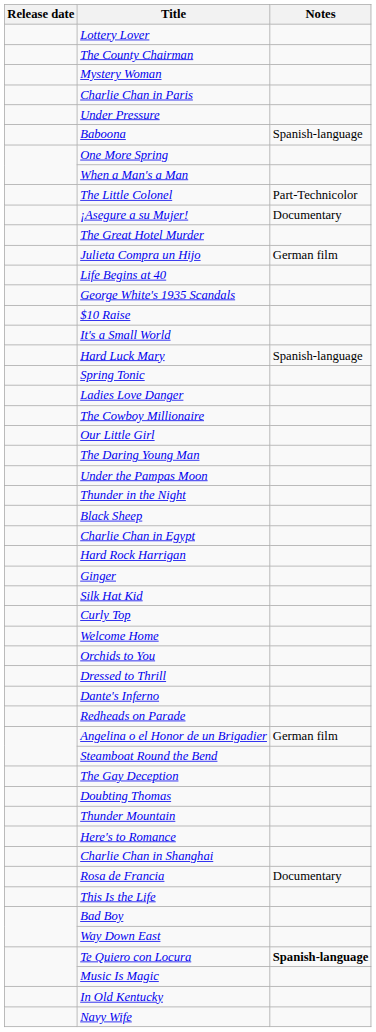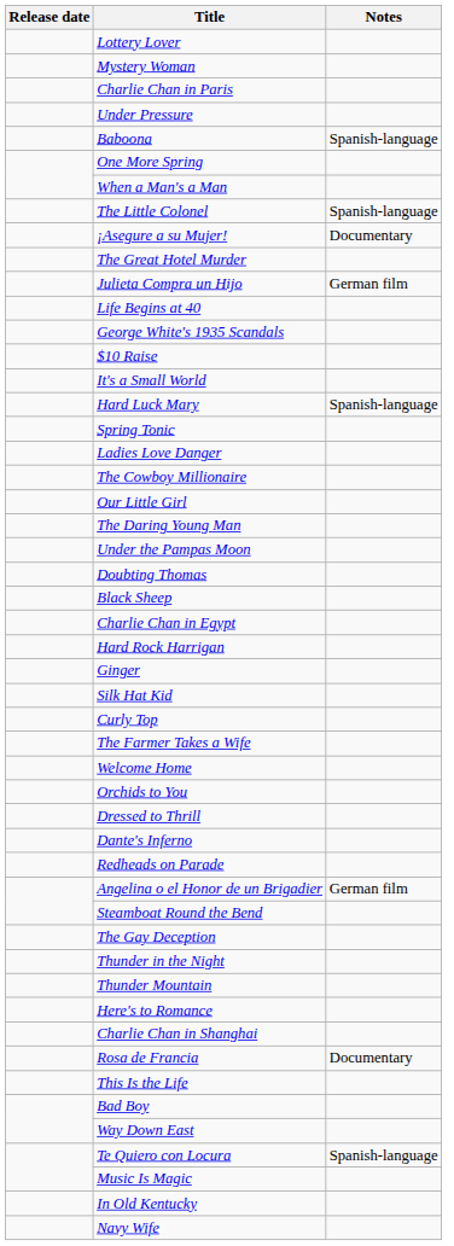- row: The County Chairman
The Little Colonel | Notes: Part-Technicolor -> Spanish-language
rows swapped: Doubting Thomas <-> Thunder in the Night
+ row: The Farmer Takes a Wife
Te Quiero con Locura | Notes: bold -> normal
